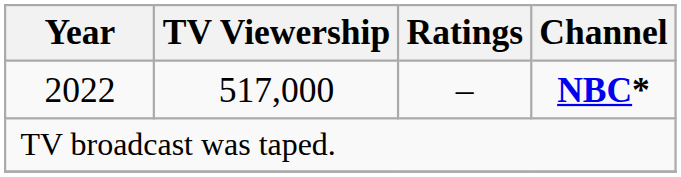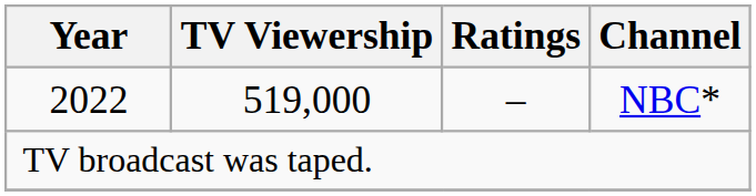2022 | TV Viewership: 517,000 -> 519,000
2022 | Channel: bold -> normal
